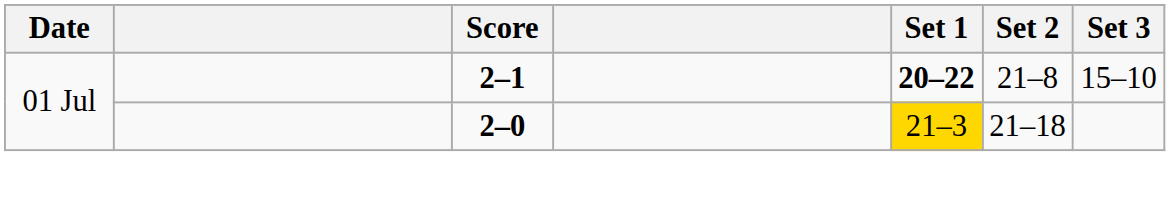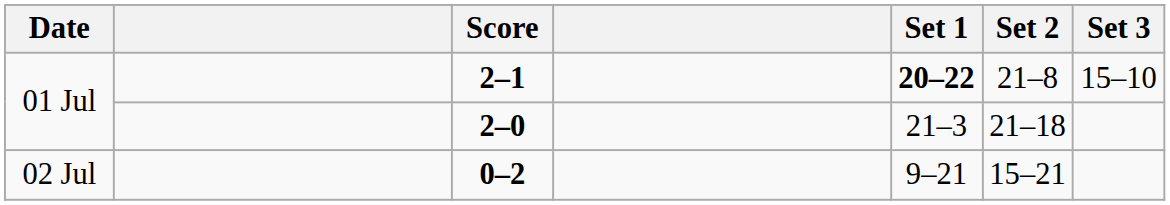2–0 | Set 1: gold background -> no background
+ row: 02 Jul | 0–2 | 9–21 | 15–21
